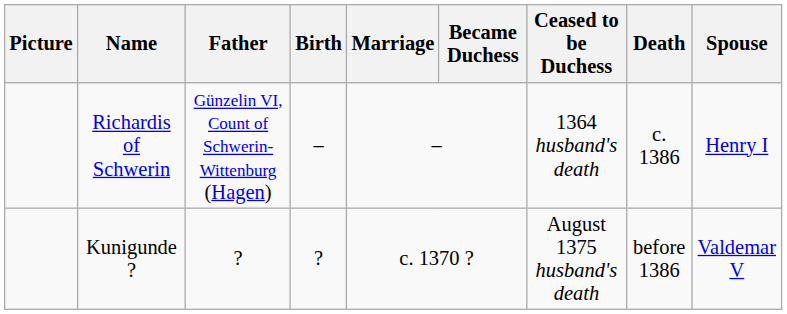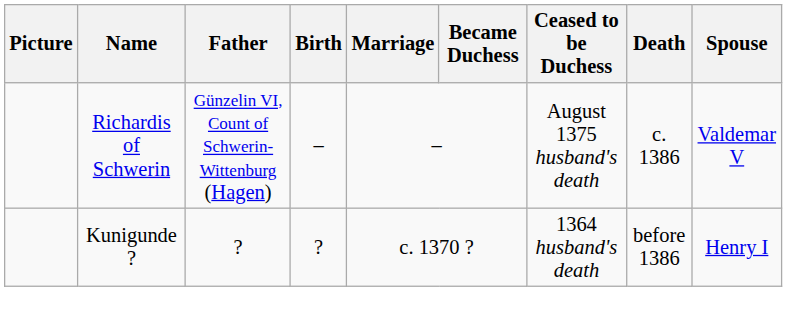Richardis of Schwerin | Ceased to be Duchess: 1364 husband's death -> August 1375 husband's death
Richardis of Schwerin | Spouse: Henry I -> Valdemar V
Kunigunde ? | Ceased to be Duchess: August 1375 husband's death -> 1364 husband's death
Kunigunde ? | Spouse: Valdemar V -> Henry I
